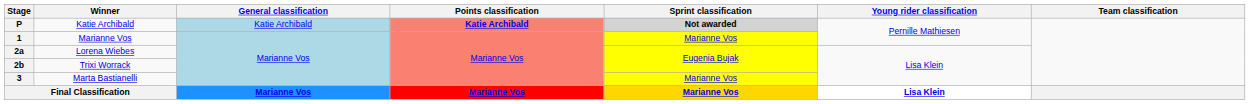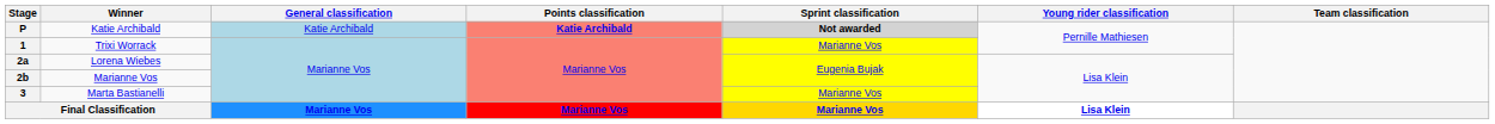1 | Winner: Marianne Vos -> Trixi Worrack
2b | Winner: Trixi Worrack -> Marianne Vos
